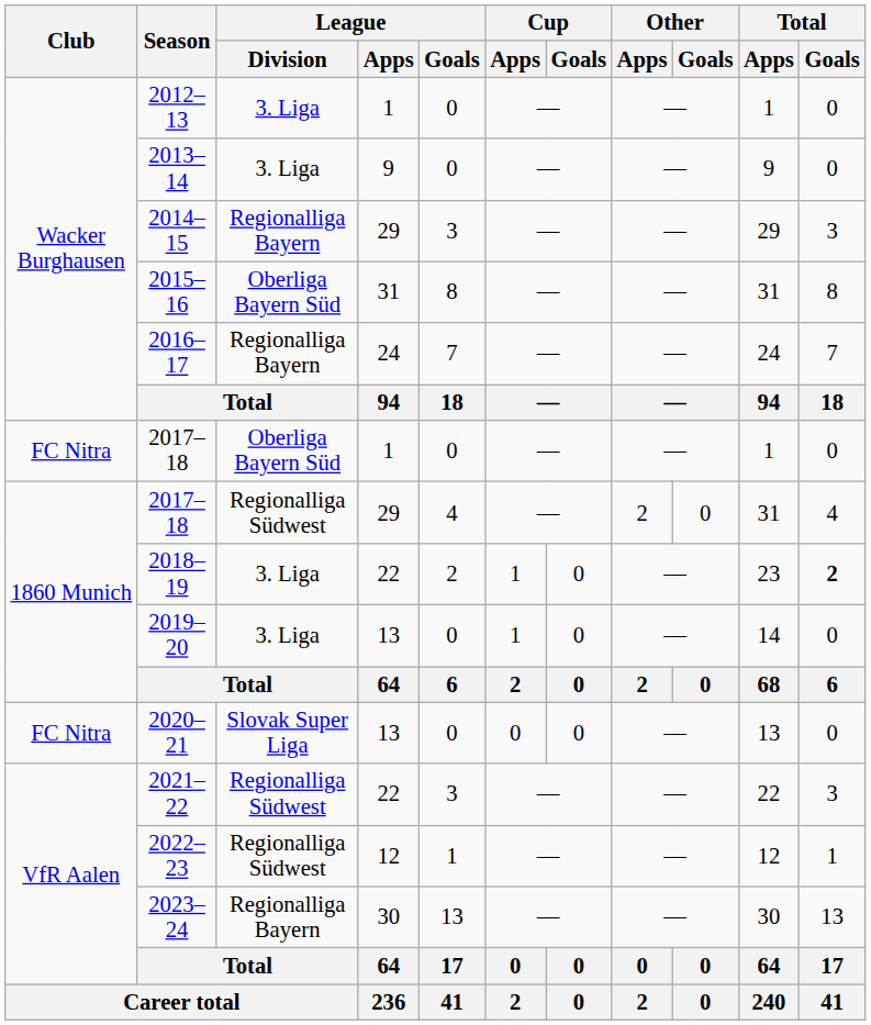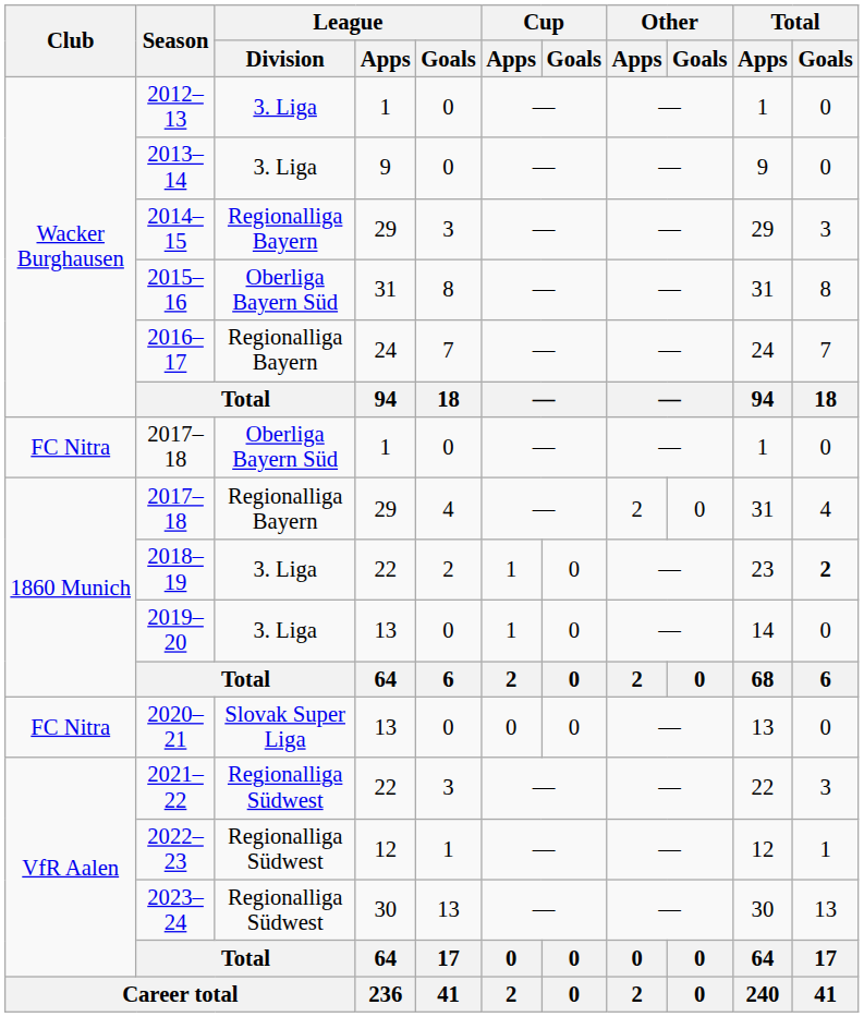2017–18 / 29 | League / Division: Regionalliga Südwest -> Regionalliga Bayern
2023–24 | League / Division: Regionalliga Bayern -> Regionalliga Südwest
